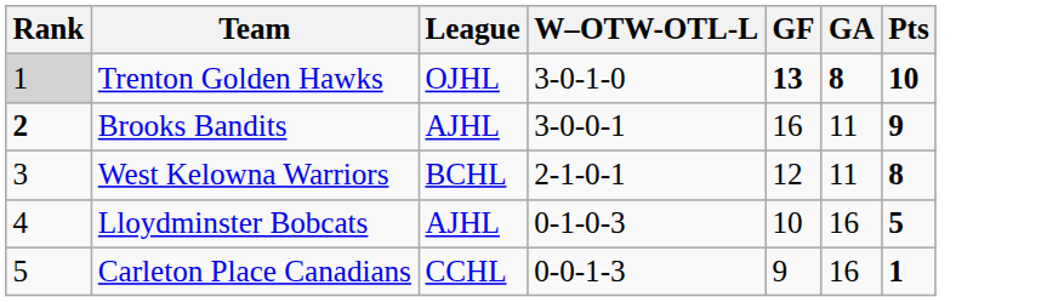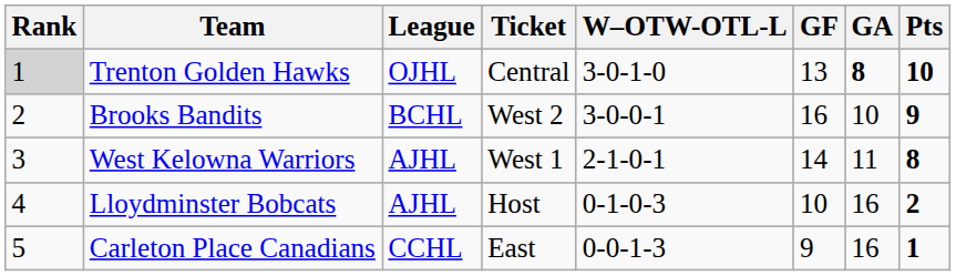+ column: Ticket | Central | West 2 | West 1 | Host | East
Trenton Golden Hawks | GF: bold -> normal
Brooks Bandits | Rank: bold -> normal
Brooks Bandits | League: AJHL -> BCHL
Brooks Bandits | GA: 11 -> 10
West Kelowna Warriors | League: BCHL -> AJHL
West Kelowna Warriors | GF: 12 -> 14
Lloydminster Bobcats | Pts: 5 -> 2
